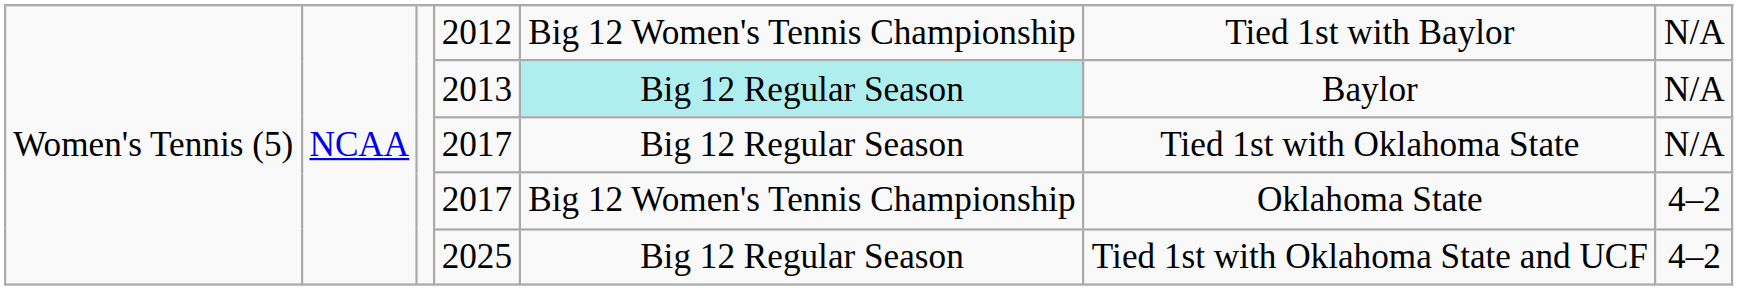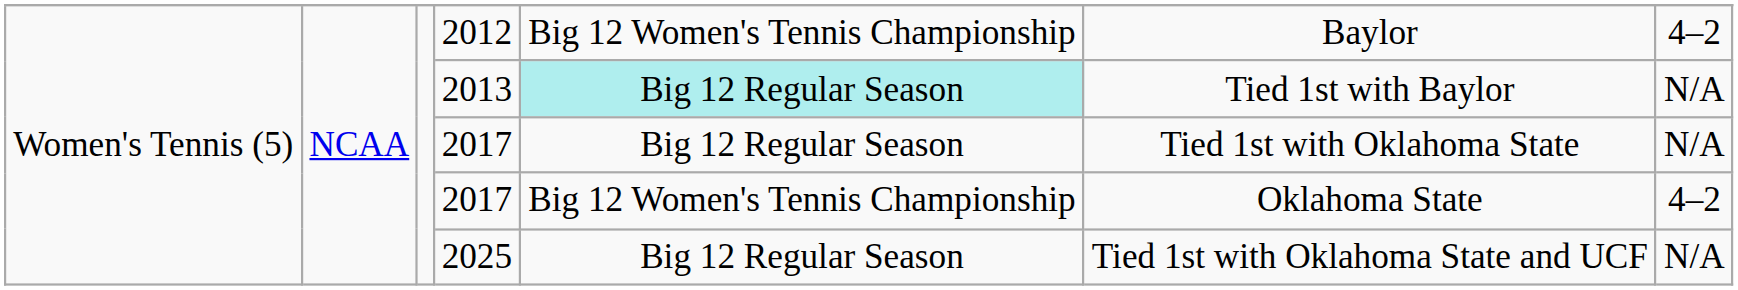2012 | column 6: Tied 1st with Baylor -> Baylor
2012 | column 7: N/A -> 4–2
2013 | column 6: Baylor -> Tied 1st with Baylor
2025 | column 7: 4–2 -> N/A
